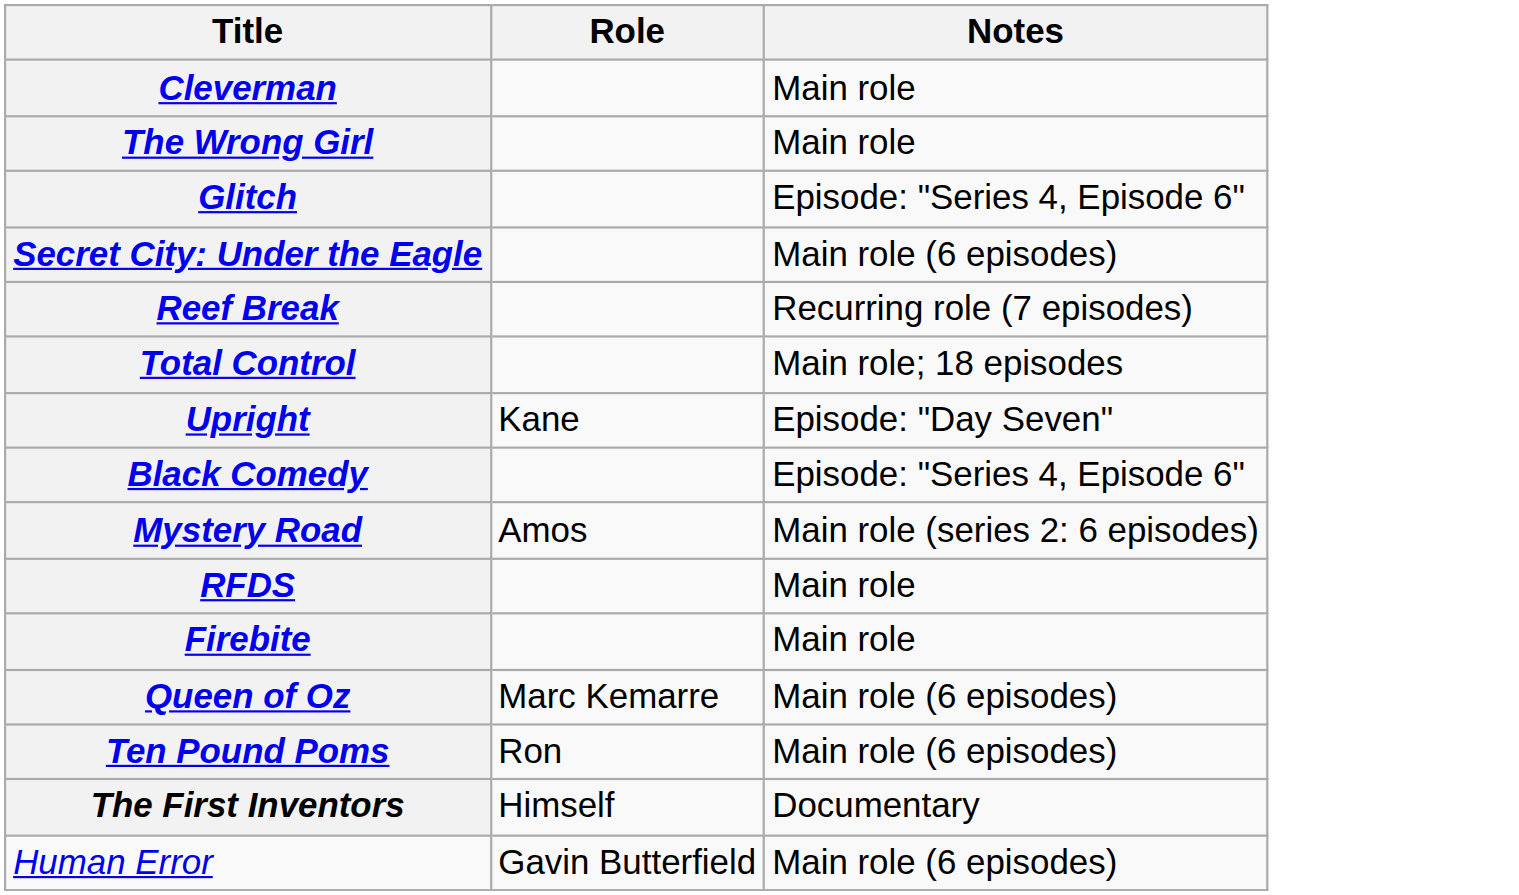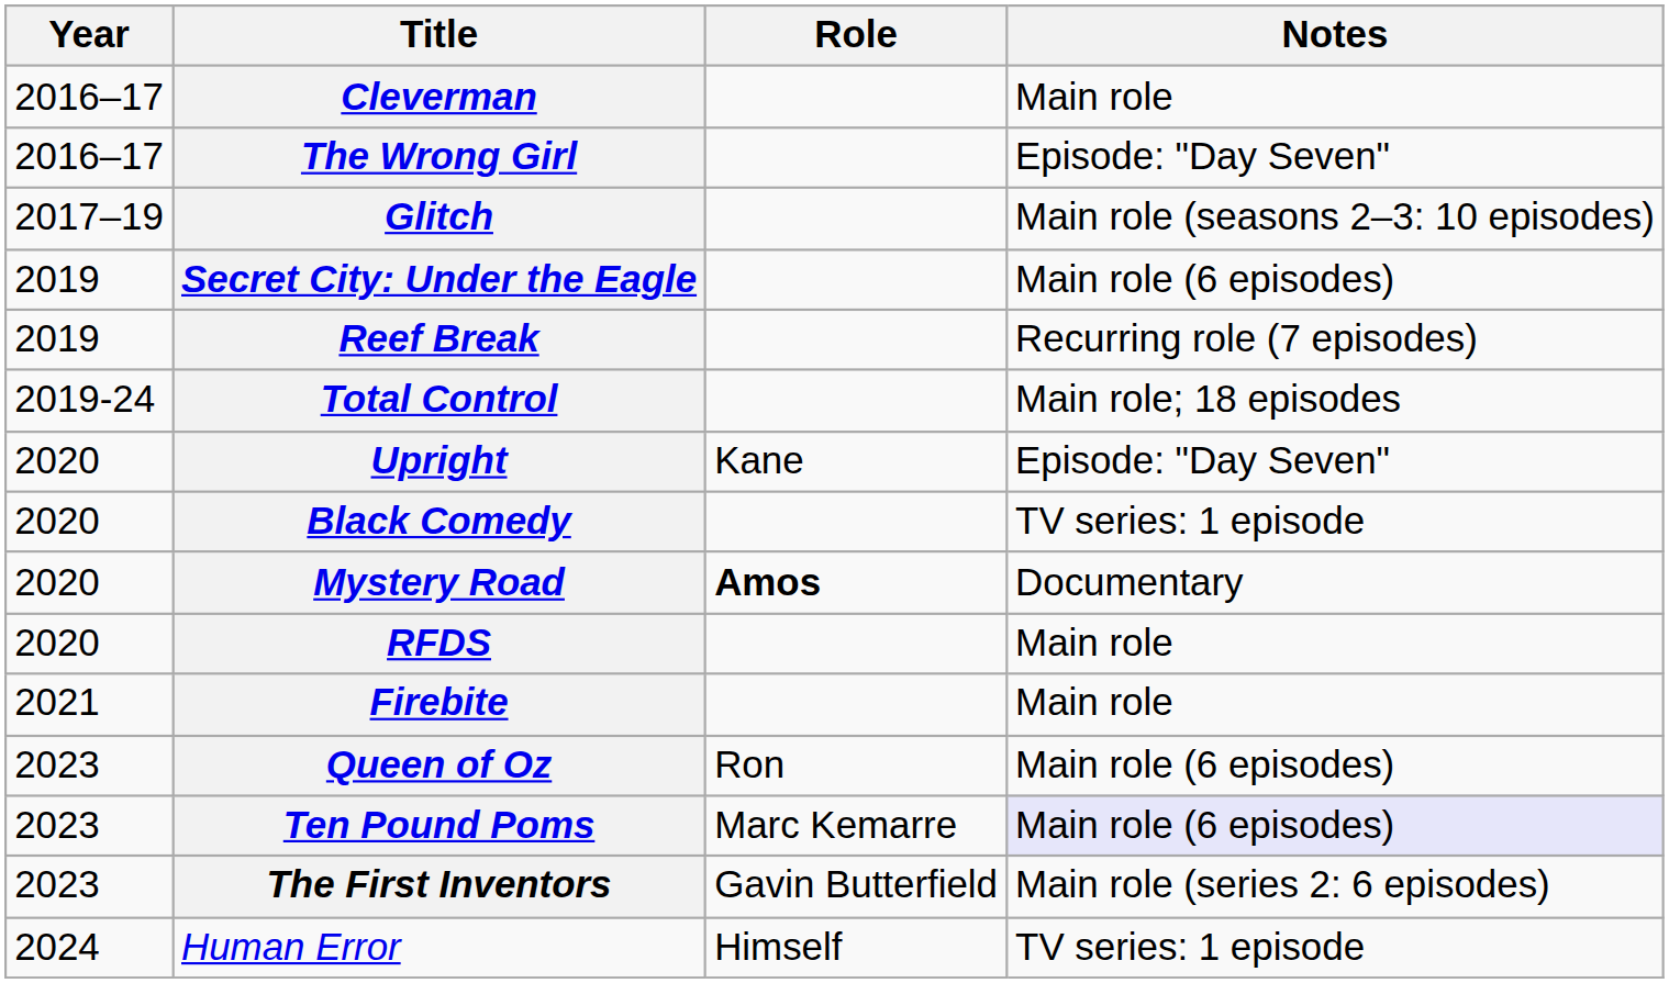+ column: Year | 2016–17 | 2016–17 | 2017–19 | 2019 | 2019 | 2019-24 | 2020 | 2020 | 2020 | 2020 | 2021 | 2023 | 2023 | 2023 | 2024
The Wrong Girl | Notes: Main role -> Episode: "Day Seven"
Glitch | Notes: Episode: "Series 4, Episode 6" -> Main role (seasons 2–3: 10 episodes)
Black Comedy | Notes: Episode: "Series 4, Episode 6" -> TV series: 1 episode
Mystery Road | Role: normal -> bold
Mystery Road | Notes: Main role (series 2: 6 episodes) -> Documentary
Queen of Oz | Role: Marc Kemarre -> Ron
Ten Pound Poms | Role: Ron -> Marc Kemarre
Ten Pound Poms | Notes: no background -> lavender background
The First Inventors | Role: Himself -> Gavin Butterfield
The First Inventors | Notes: Documentary -> Main role (series 2: 6 episodes)
Human Error | Role: Gavin Butterfield -> Himself
Human Error | Notes: Main role (6 episodes) -> TV series: 1 episode
